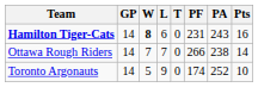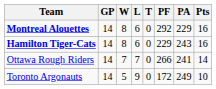+ row: Montreal Alouettes | 14 | 8 | 6 | 0 | 292 | 229 | 16
Hamilton Tiger-Cats | W: bold -> normal
Hamilton Tiger-Cats | PF: 231 -> 229
Ottawa Rough Riders | PA: 238 -> 241
Toronto Argonauts | PF: 174 -> 172
Toronto Argonauts | PA: 252 -> 249
